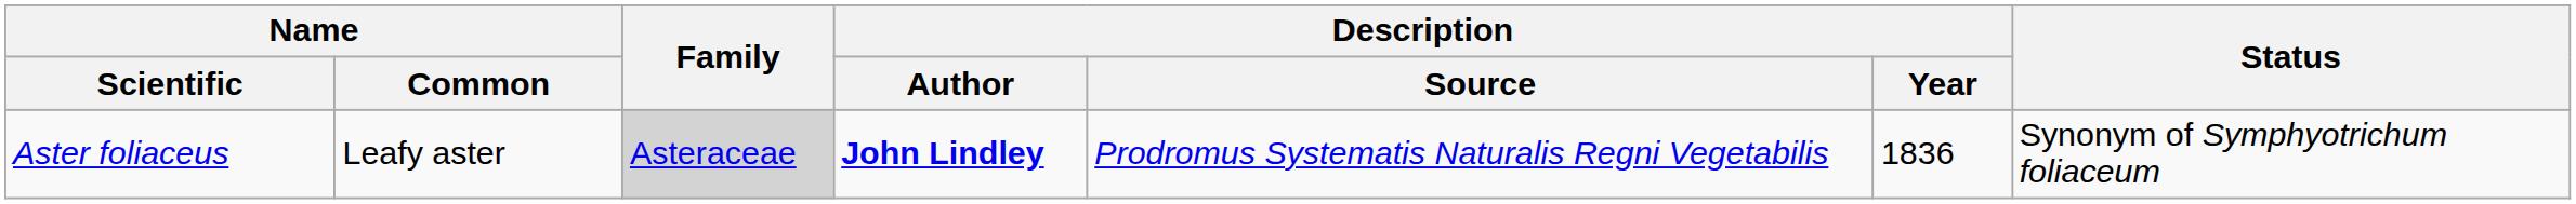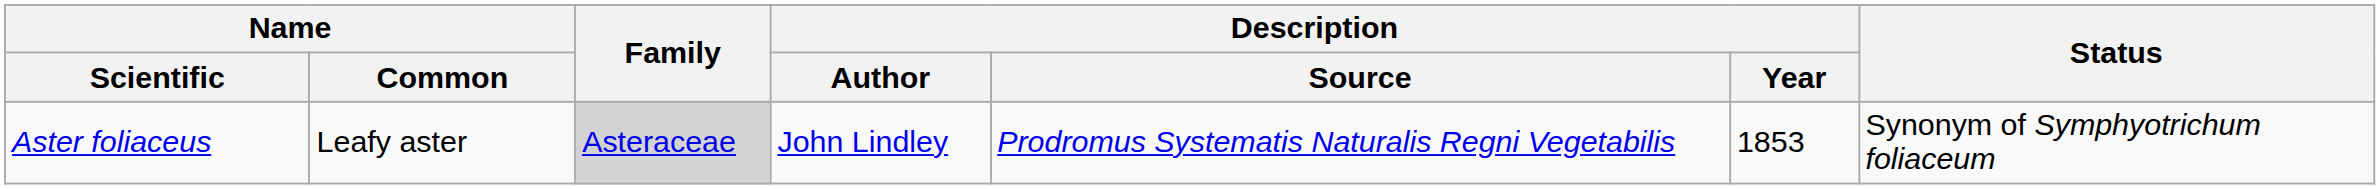Aster foliaceus | Description / Author: bold -> normal
Aster foliaceus | Description / Year: 1836 -> 1853
